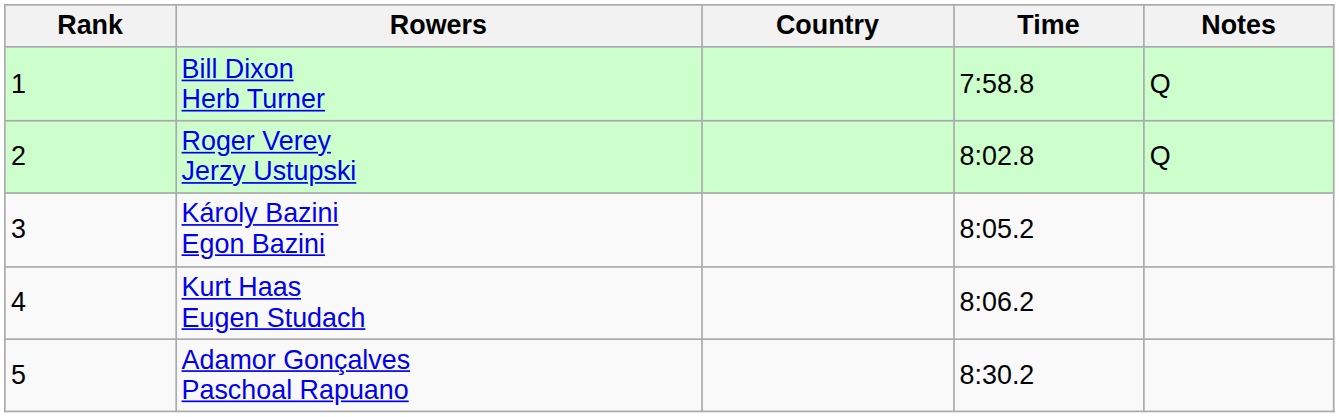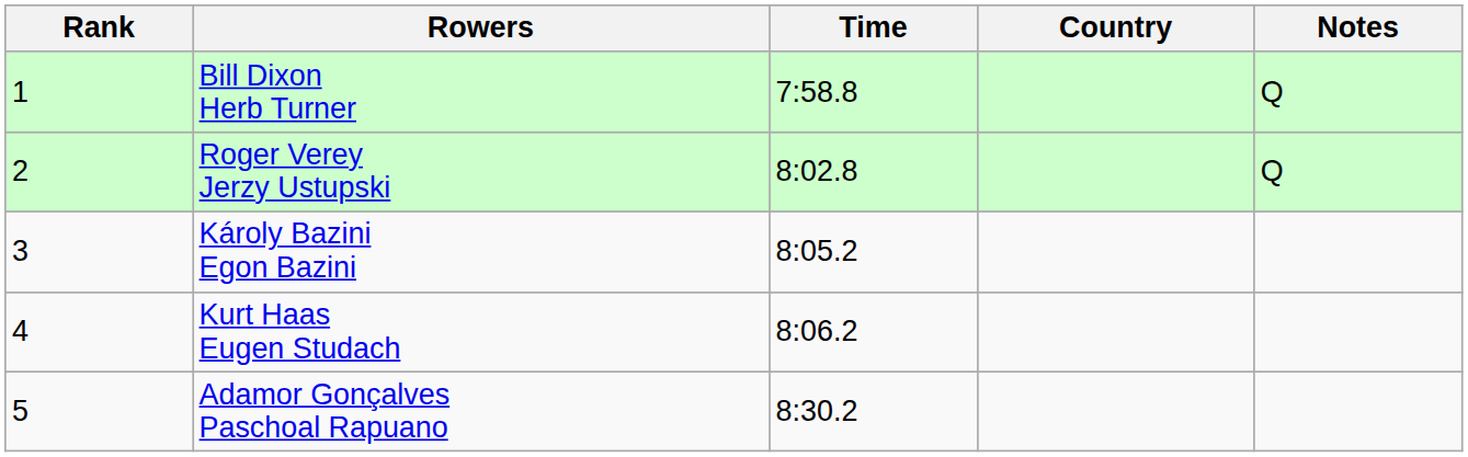columns swapped: Country <-> Time
